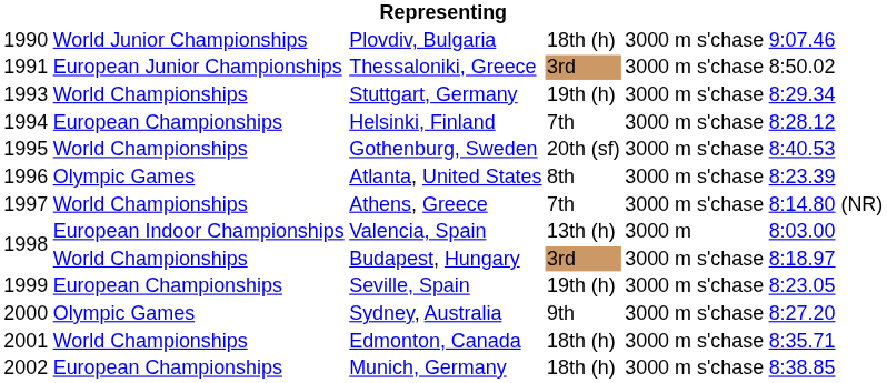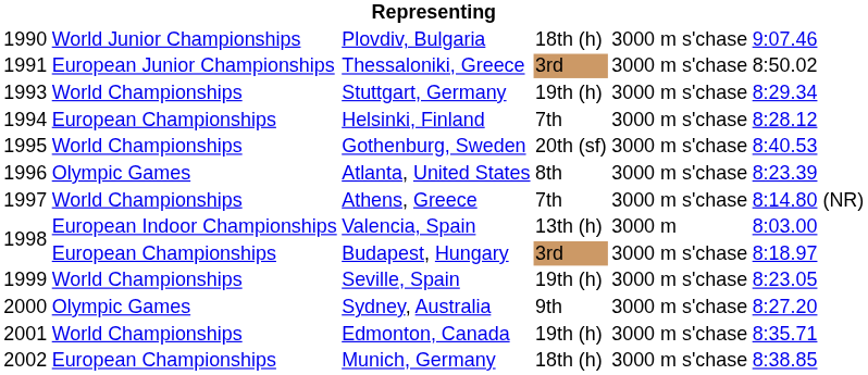Budapest, Hungary | column 2: World Championships -> European Championships
Seville, Spain | column 2: European Championships -> World Championships
Edmonton, Canada | column 4: 18th (h) -> 19th (h)
